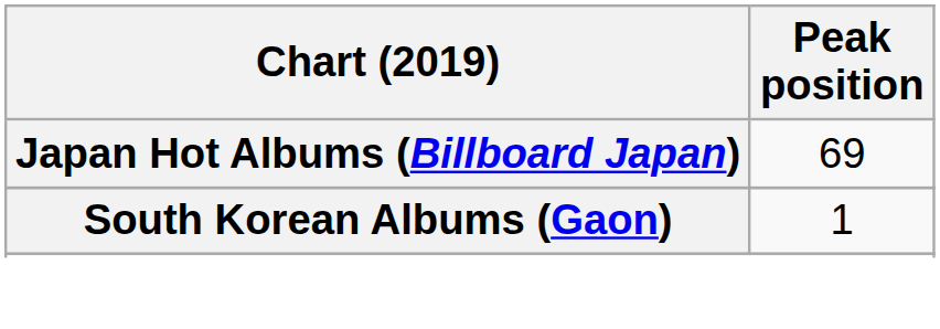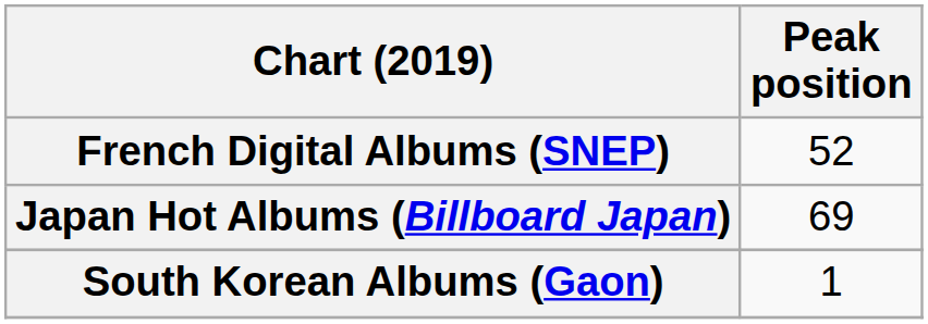+ row: French Digital Albums (SNEP) | 52
